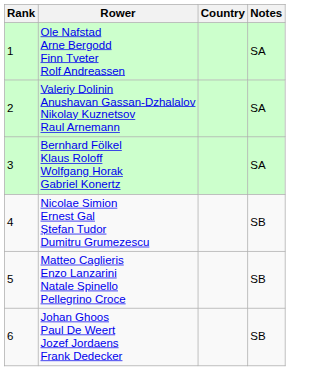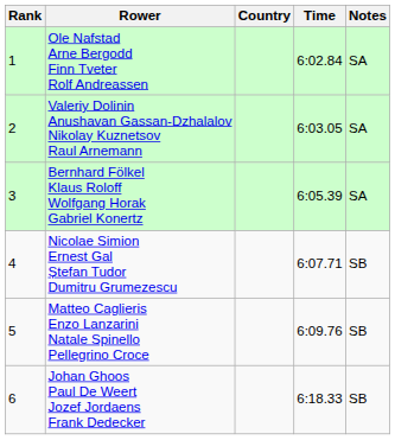+ column: Time | 6:02.84 | 6:03.05 | 6:05.39 | 6:07.71 | 6:09.76 | 6:18.33
